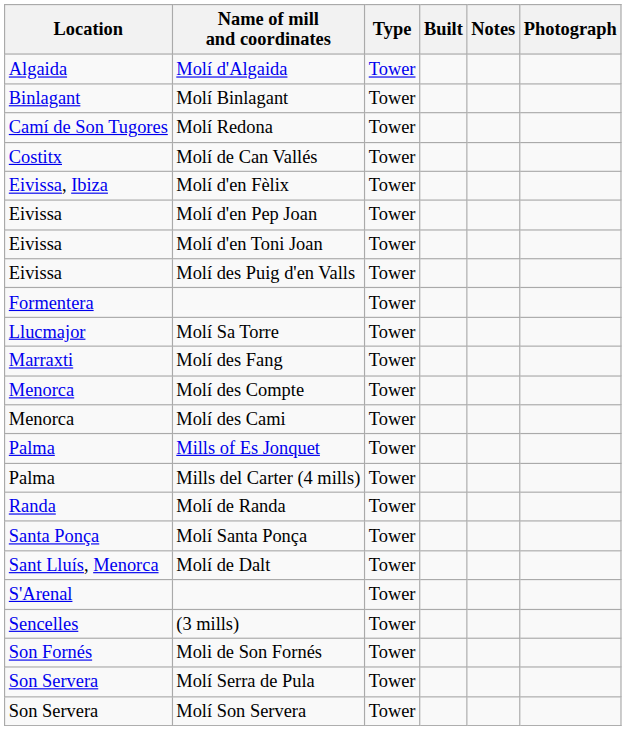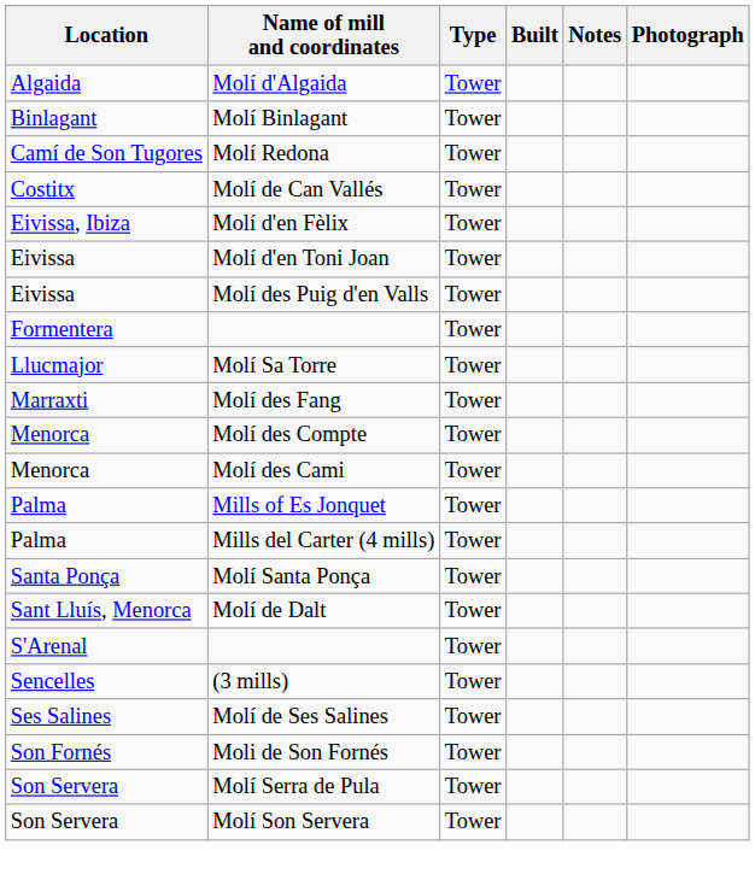- row: Eivissa | Molí d'en Pep Joan | Tower
- row: Randa | Molí de Randa | Tower
+ row: Ses Salines | Molí de Ses Salines | Tower
